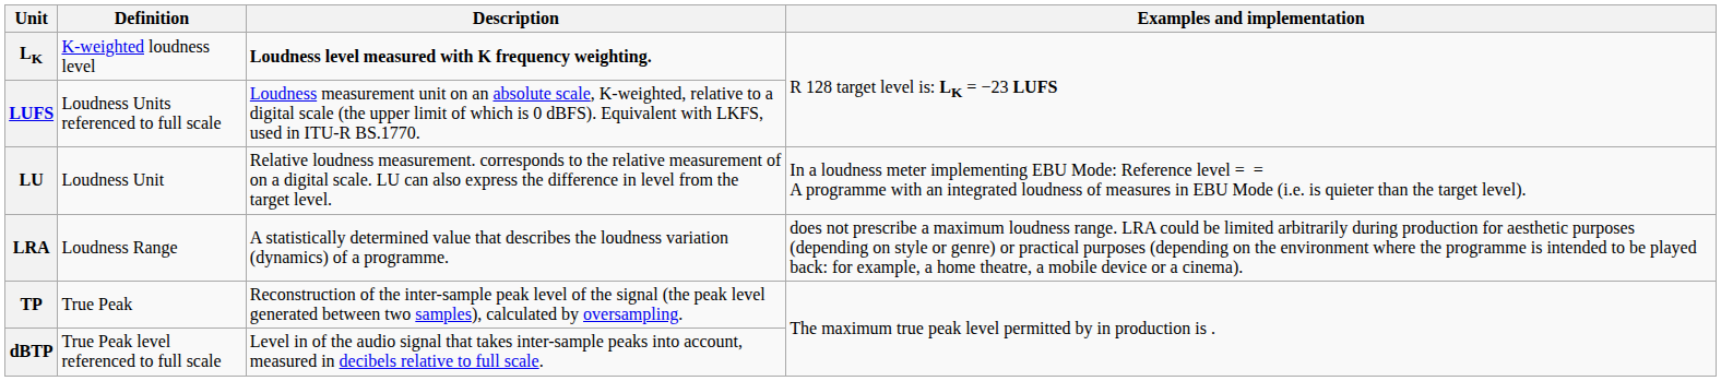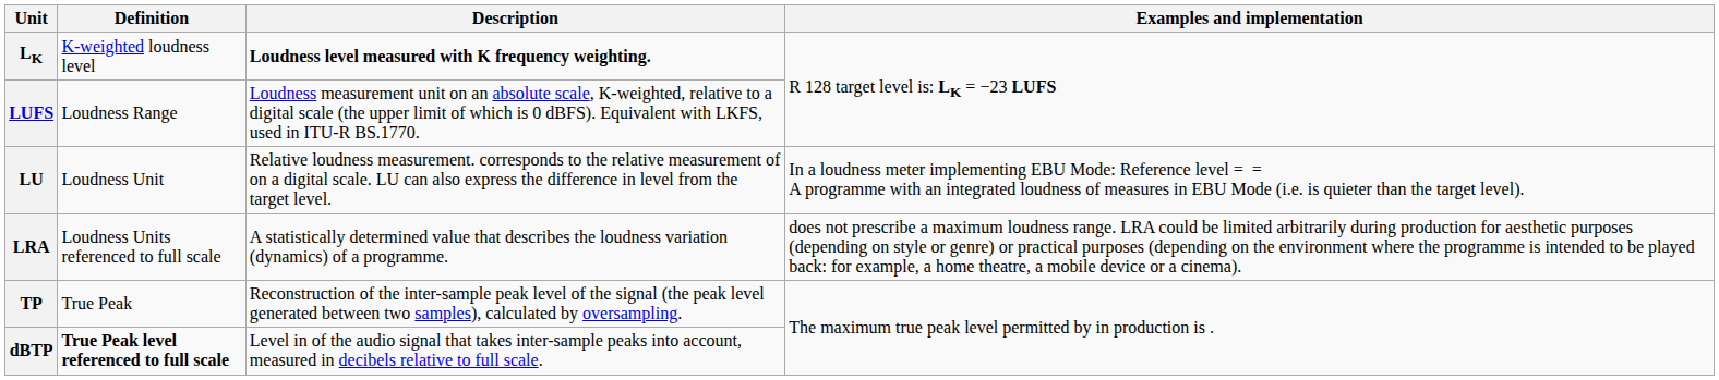LUFS | Definition: Loudness Units referenced to full scale -> Loudness Range
LRA | Definition: Loudness Range -> Loudness Units referenced to full scale
dBTP | Definition: normal -> bold
